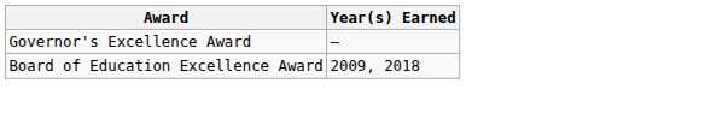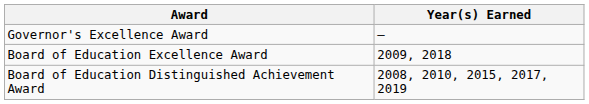+ row: Board of Education Distinguished Achievement Award | 2008, 2010, 2015, 2017, 2019
